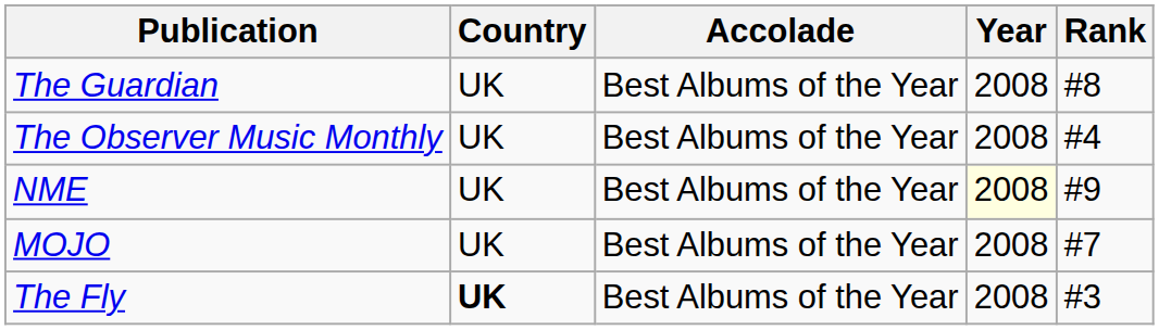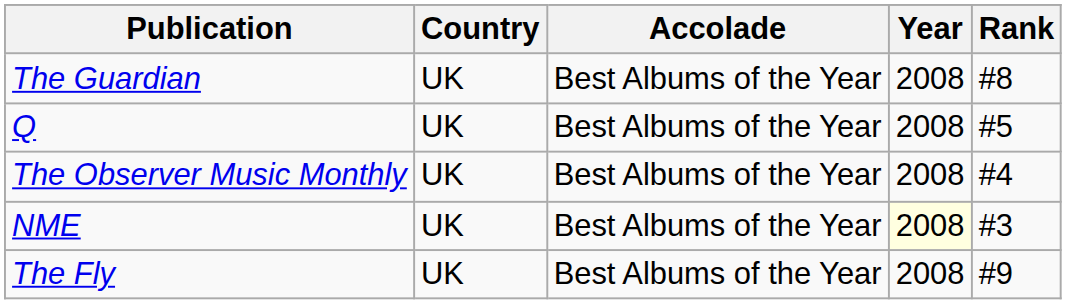+ row: Q | UK | Best Albums of the Year | 2008 | #5
NME | Rank: #9 -> #3
- row: MOJO | UK | Best Albums of the Year | 2008 | #7
The Fly | Country: bold -> normal
The Fly | Rank: #3 -> #9
